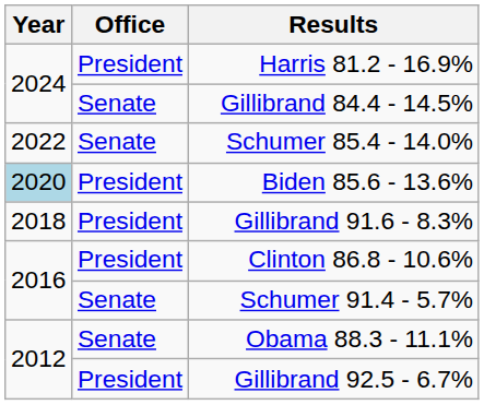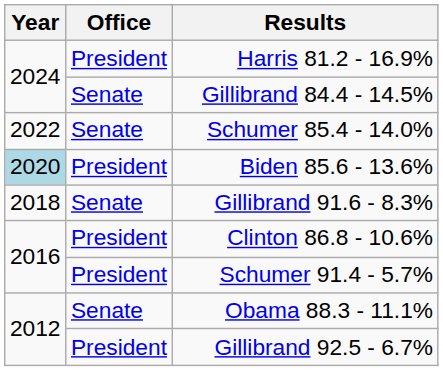Gillibrand 91.6 - 8.3% | Office: President -> Senate
Schumer 91.4 - 5.7% | Office: Senate -> President
